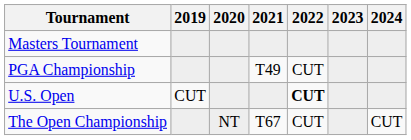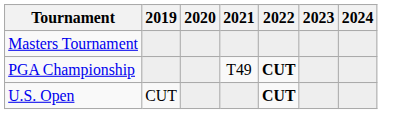PGA Championship | 2022: normal -> bold
- row: The Open Championship | NT | T67 | CUT | CUT
